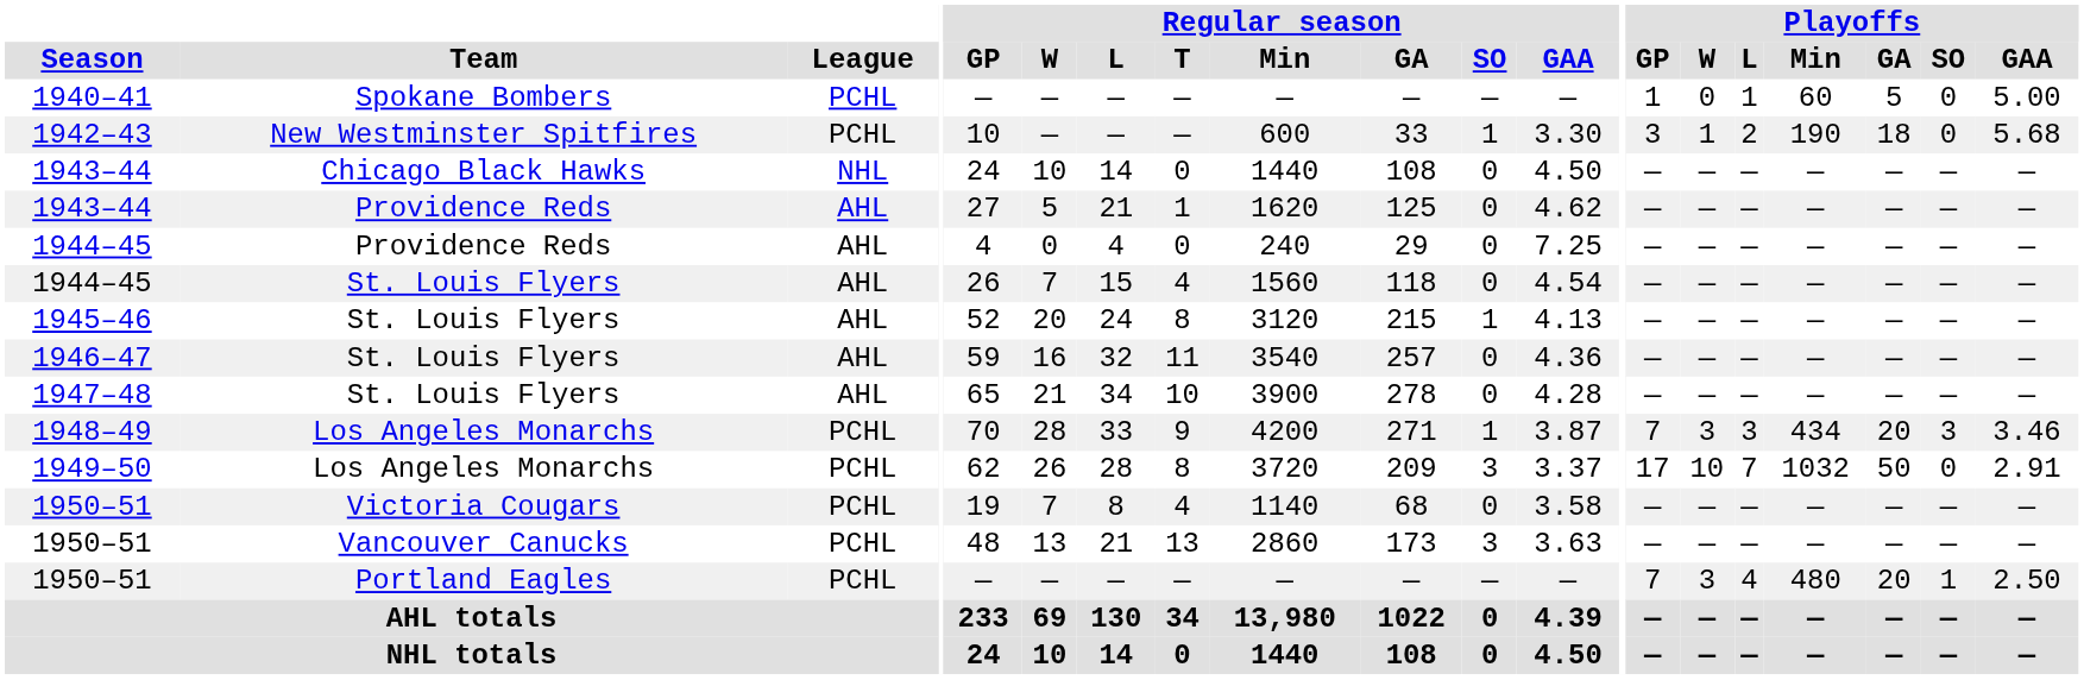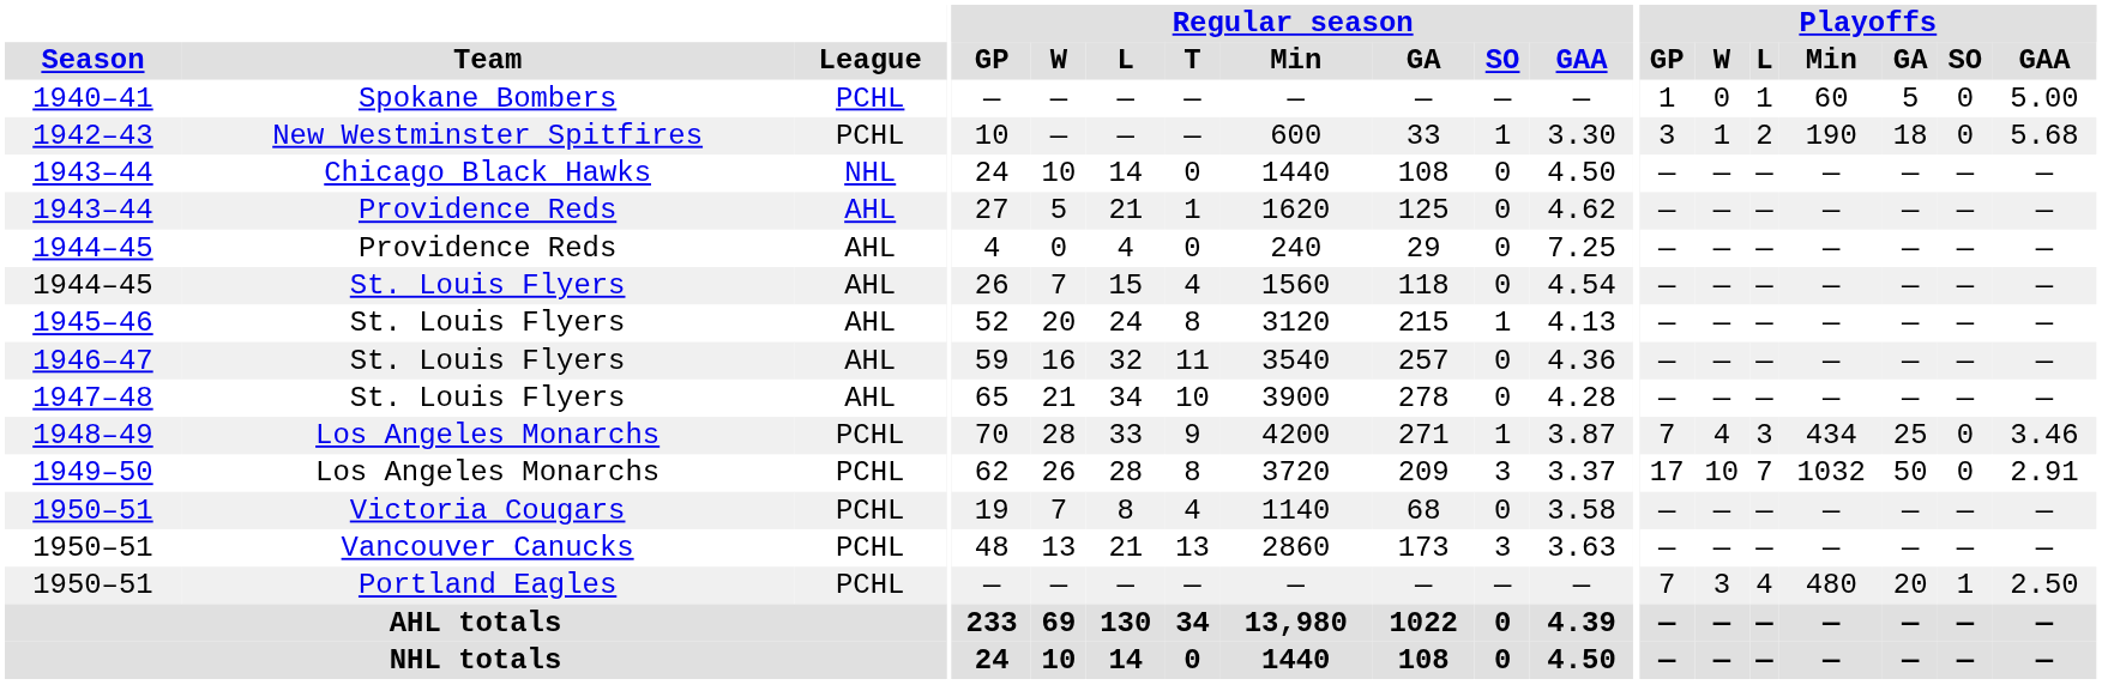1948–49 | Playoffs / W: 3 -> 4
1948–49 | Playoffs / GA: 20 -> 25
1948–49 | Playoffs / SO: 3 -> 0
